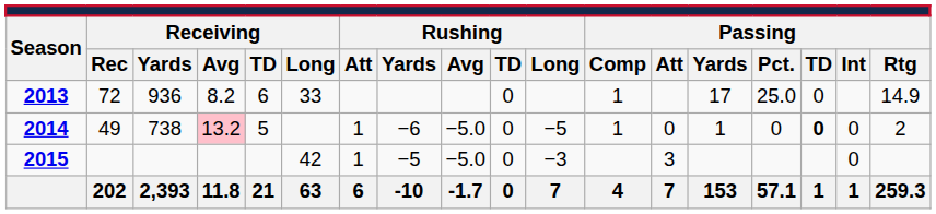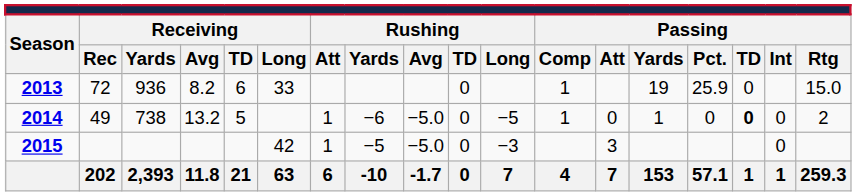2013 | column 14: 17 -> 19
2013 | column 15: 25.0 -> 25.9
2013 | column 18: 14.9 -> 15.0
2014 | column 4: pink background -> no background
